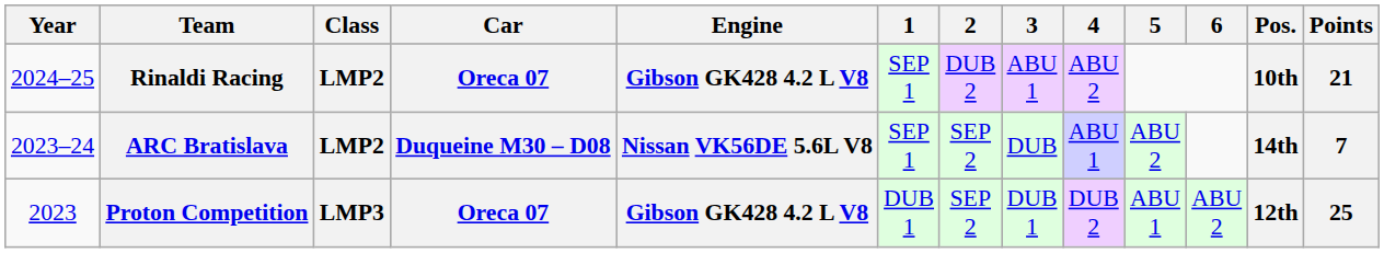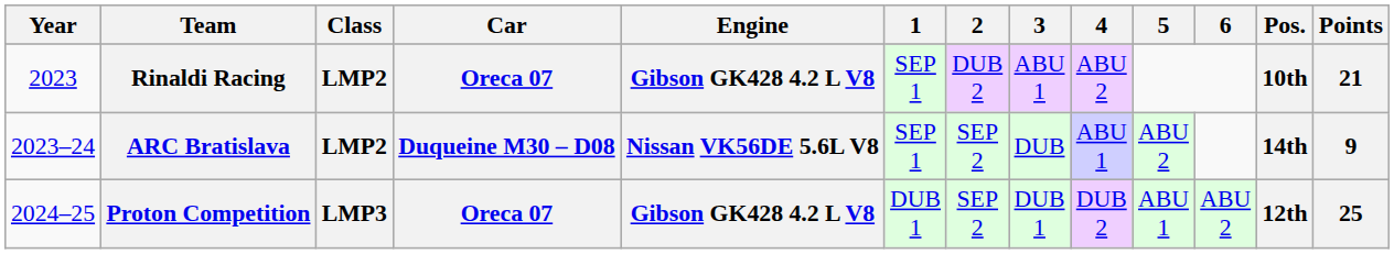Rinaldi Racing | Year: 2024–25 -> 2023
ARC Bratislava | Points: 7 -> 9
Proton Competition | Year: 2023 -> 2024–25
